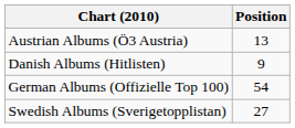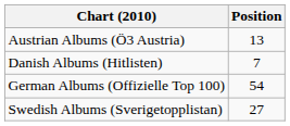Danish Albums (Hitlisten) | Position: 9 -> 7
